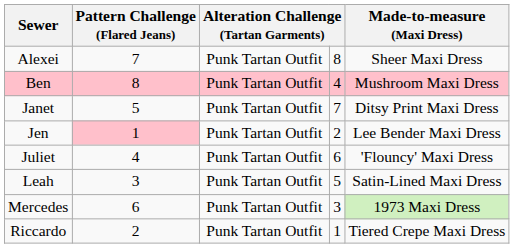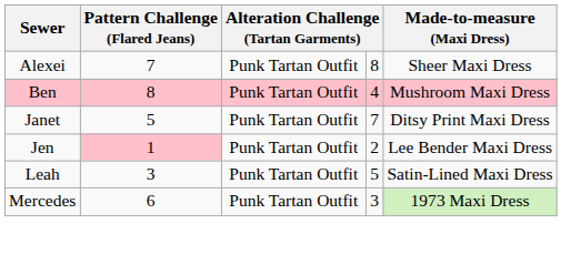- row: Juliet | 4 | Punk Tartan Outfit | 6 | 'Flouncy' Maxi Dress
- row: Riccardo | 2 | Punk Tartan Outfit | 1 | Tiered Crepe Maxi Dress
